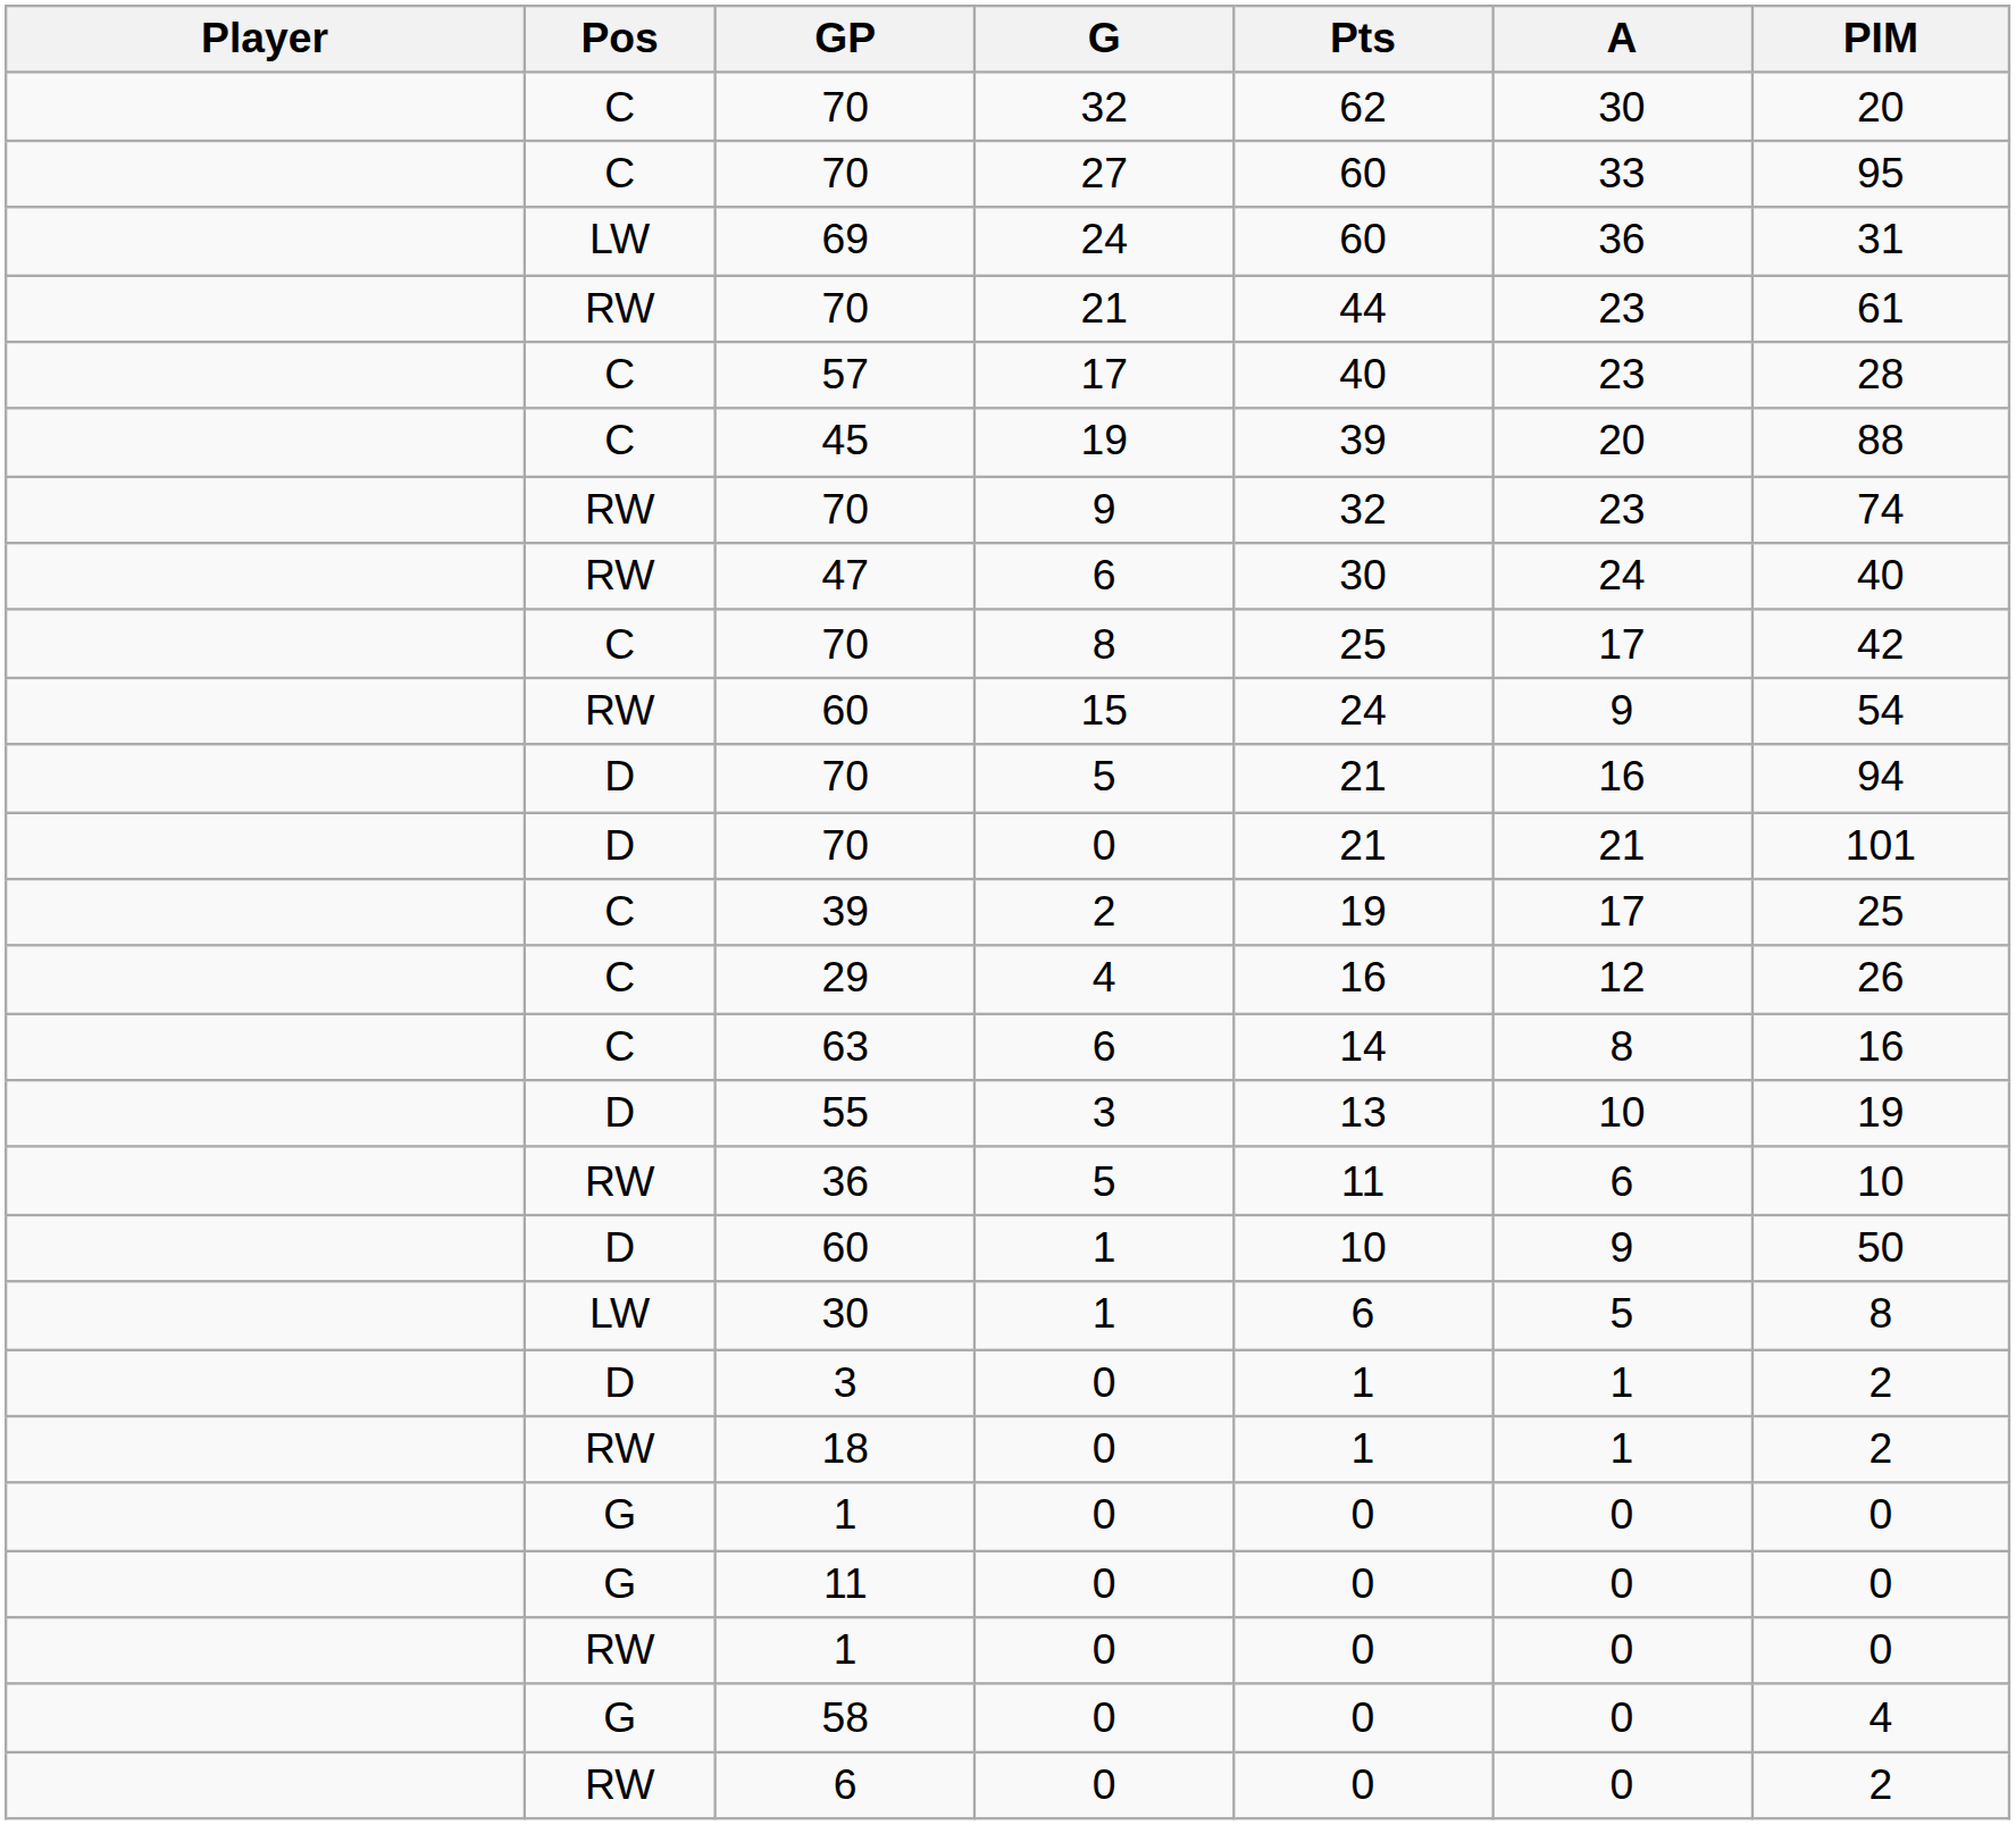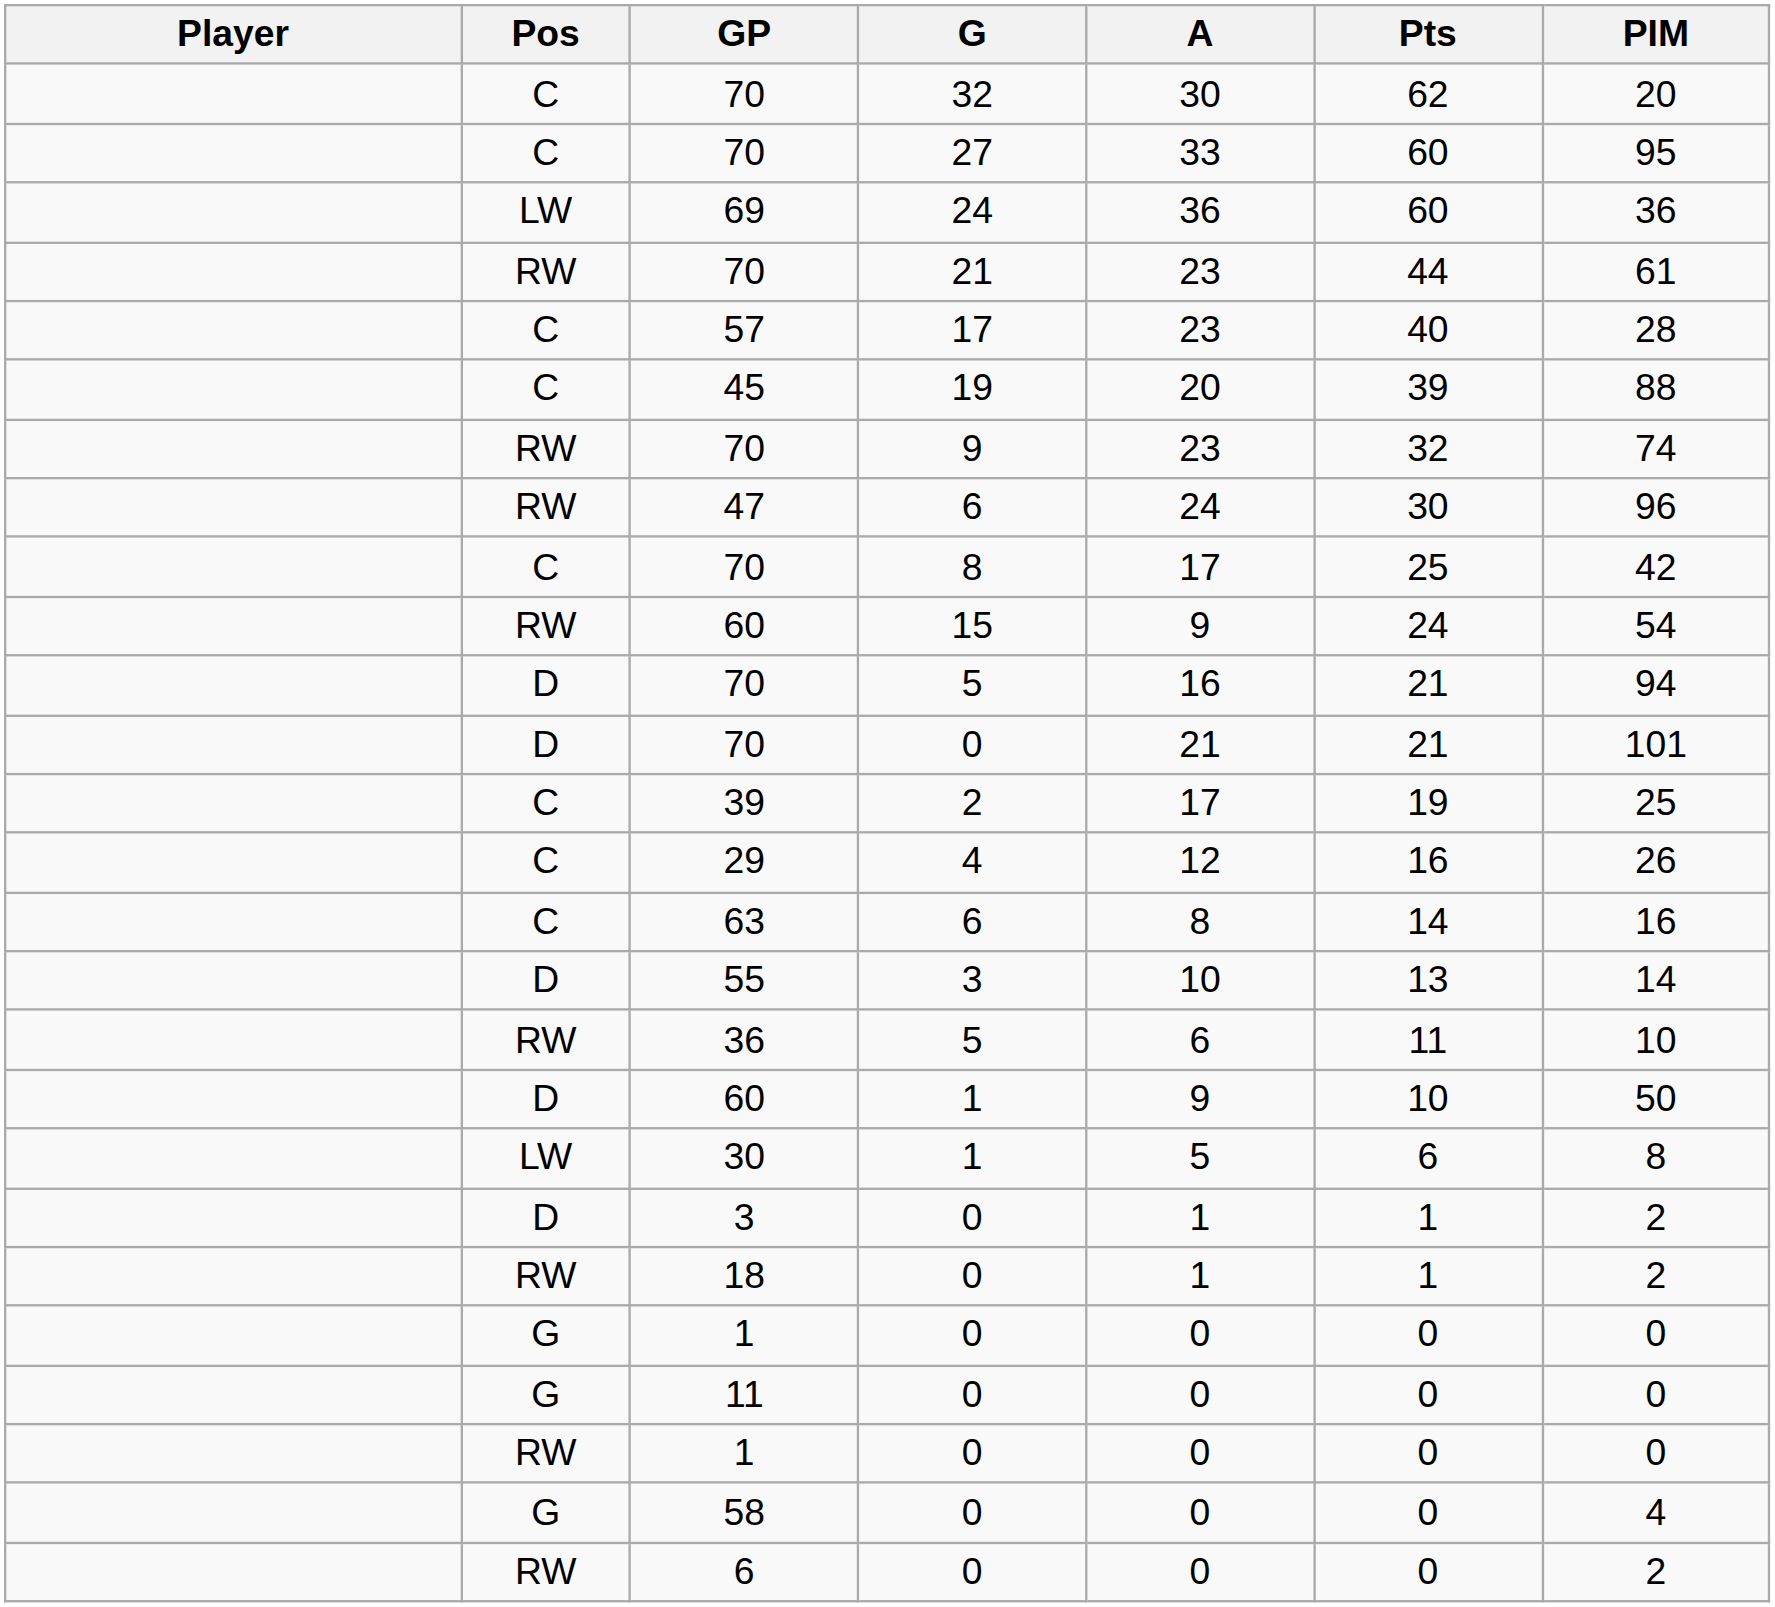columns swapped: A <-> Pts
69 | PIM: 31 -> 36
47 | PIM: 40 -> 96
55 | PIM: 19 -> 14
